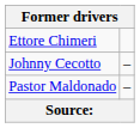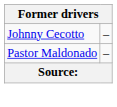- row: Ettore Chimeri
